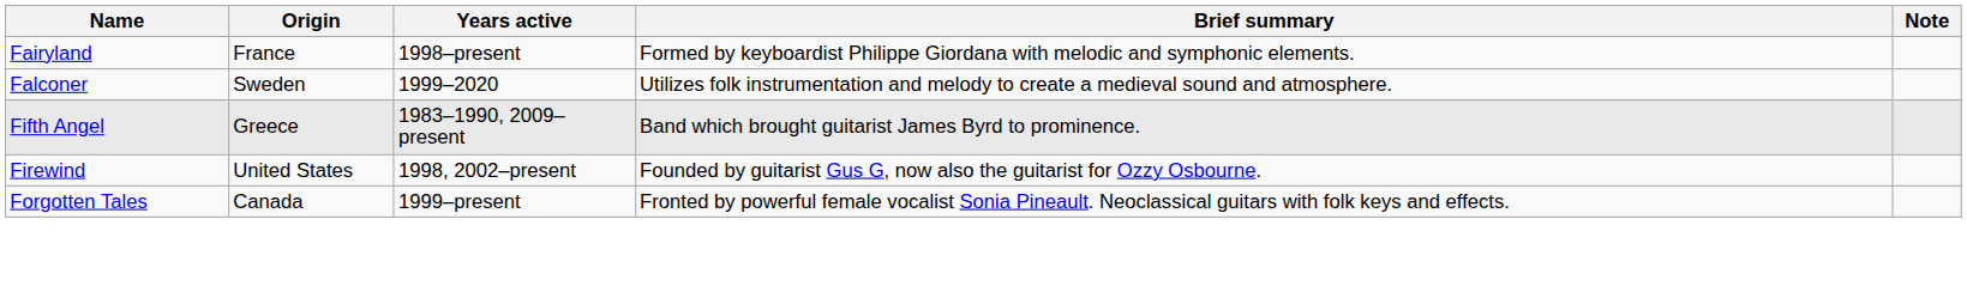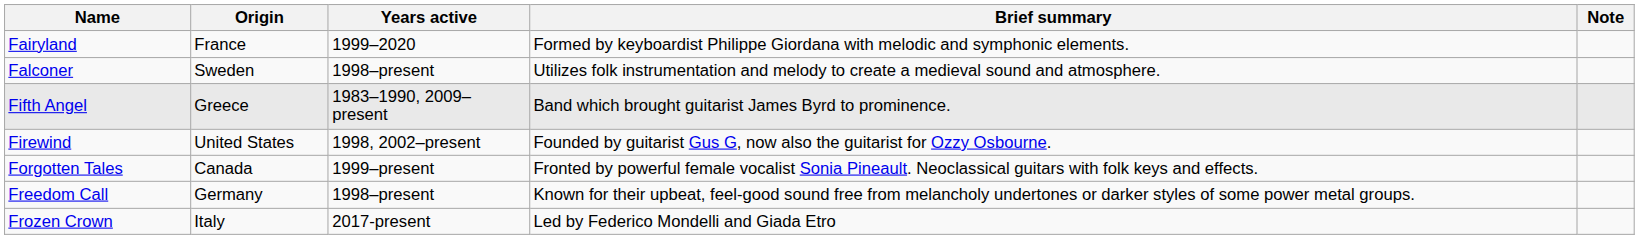Fairyland | Years active: 1998–present -> 1999–2020
Falconer | Years active: 1999–2020 -> 1998–present
+ row: Freedom Call | Germany | 1998–present | Known for their upbeat, feel-good sound free from melancholy undertones or darker styles of some power metal groups.
+ row: Frozen Crown | Italy | 2017-present | Led by Federico Mondelli and Giada Etro
